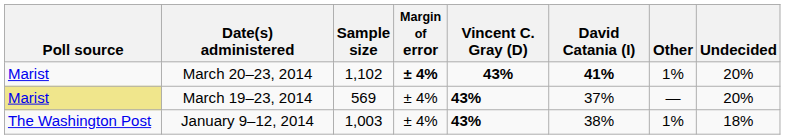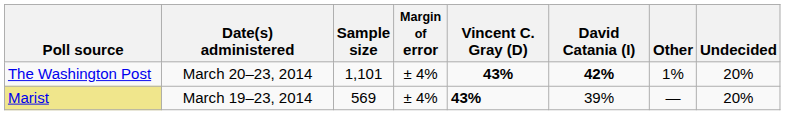March 20–23, 2014 | Poll source: Marist -> The Washington Post
March 20–23, 2014 | Sample size: 1,102 -> 1,101
March 20–23, 2014 | Margin of error: bold -> normal
March 20–23, 2014 | David Catania (I): 41% -> 42%
March 19–23, 2014 | David Catania (I): 37% -> 39%
- row: The Washington Post | January 9–12, 2014 | 1,003 | ± 4% | 43% | 38% | 1% | 18%
